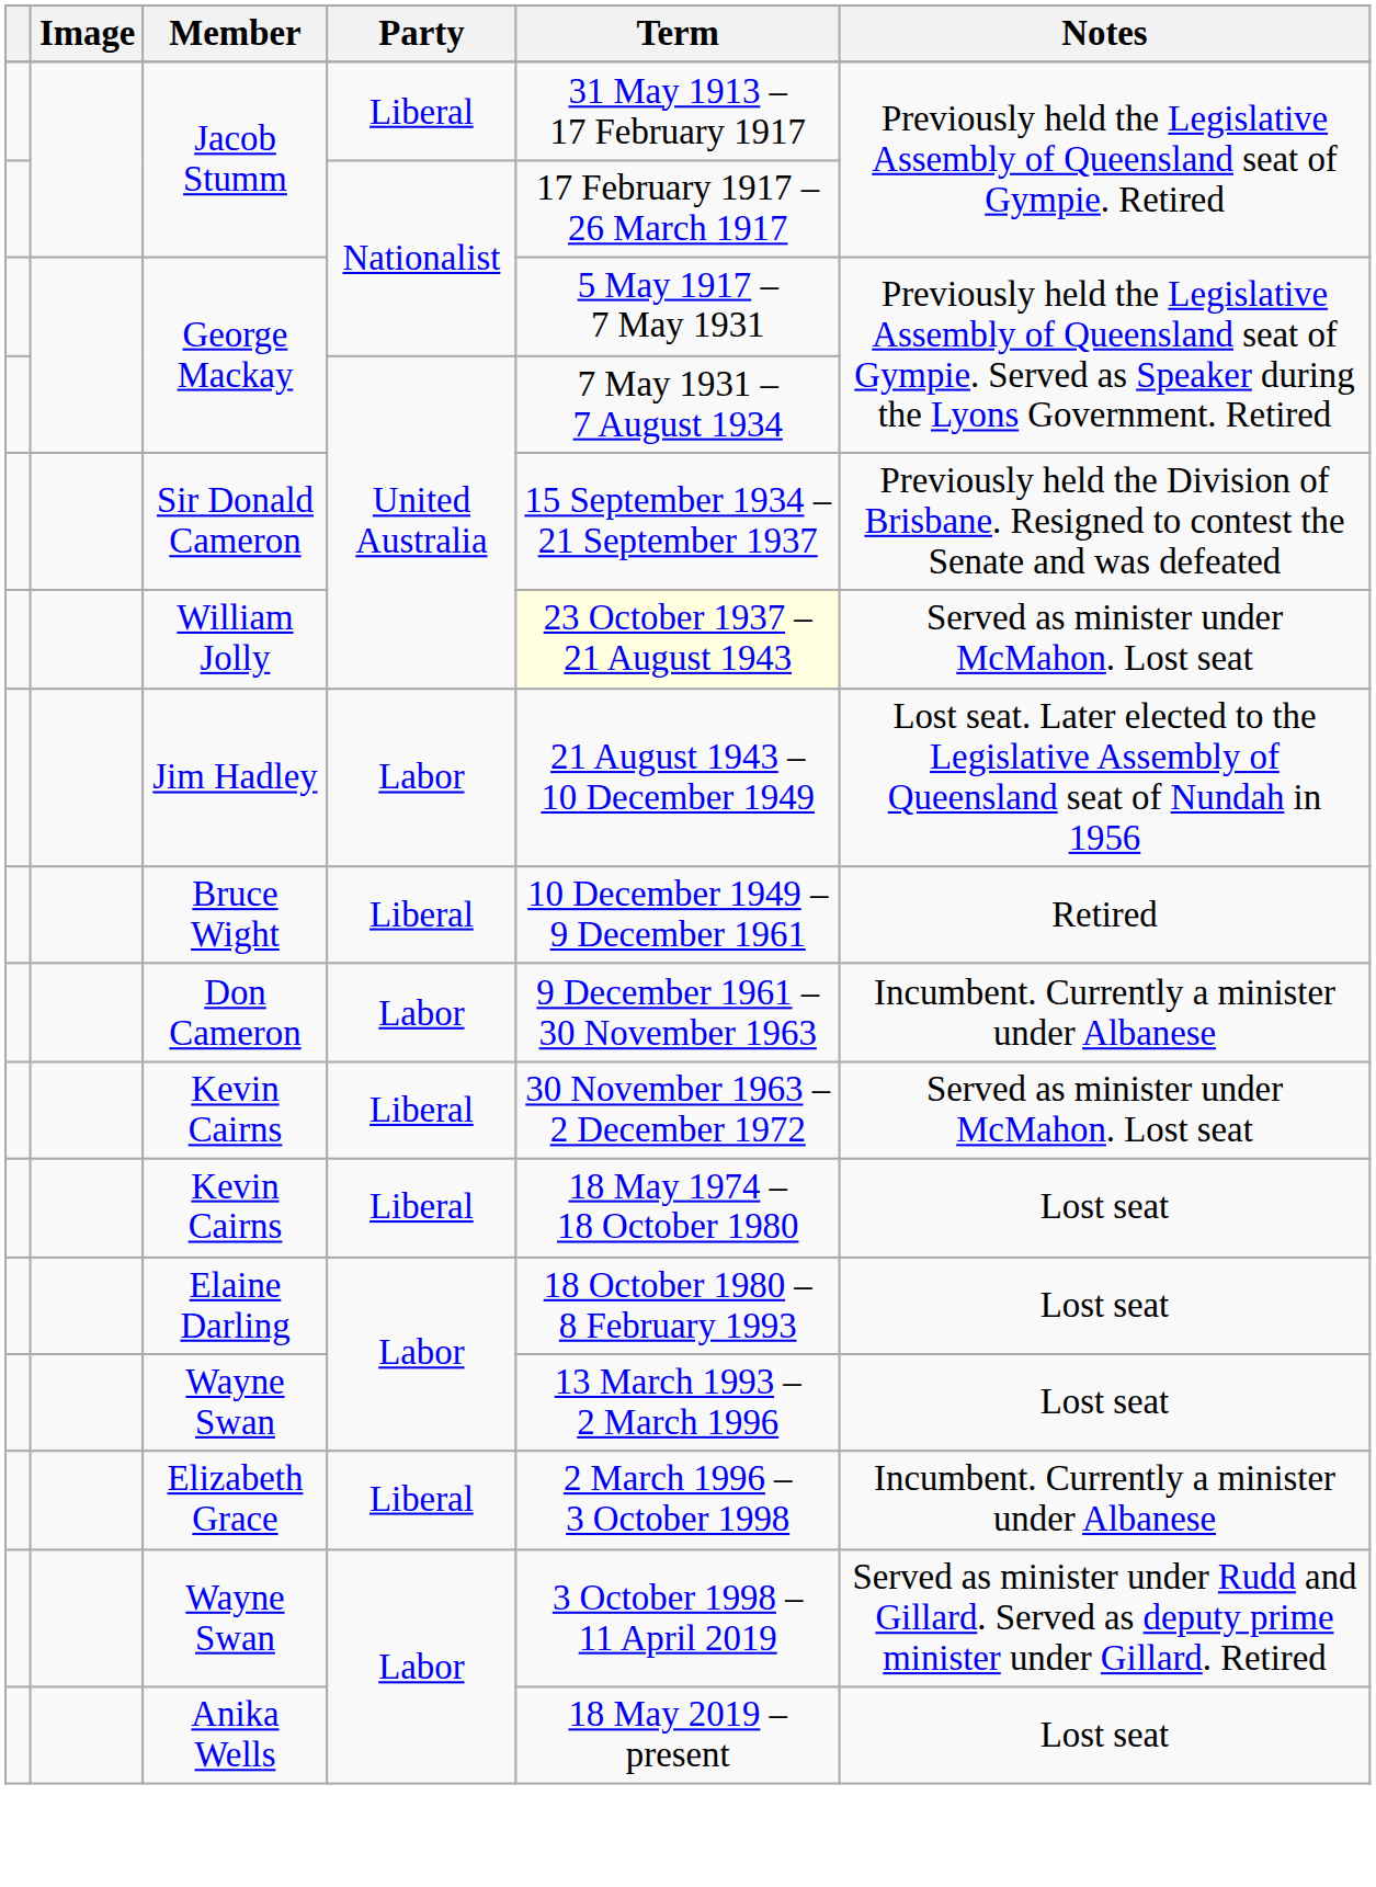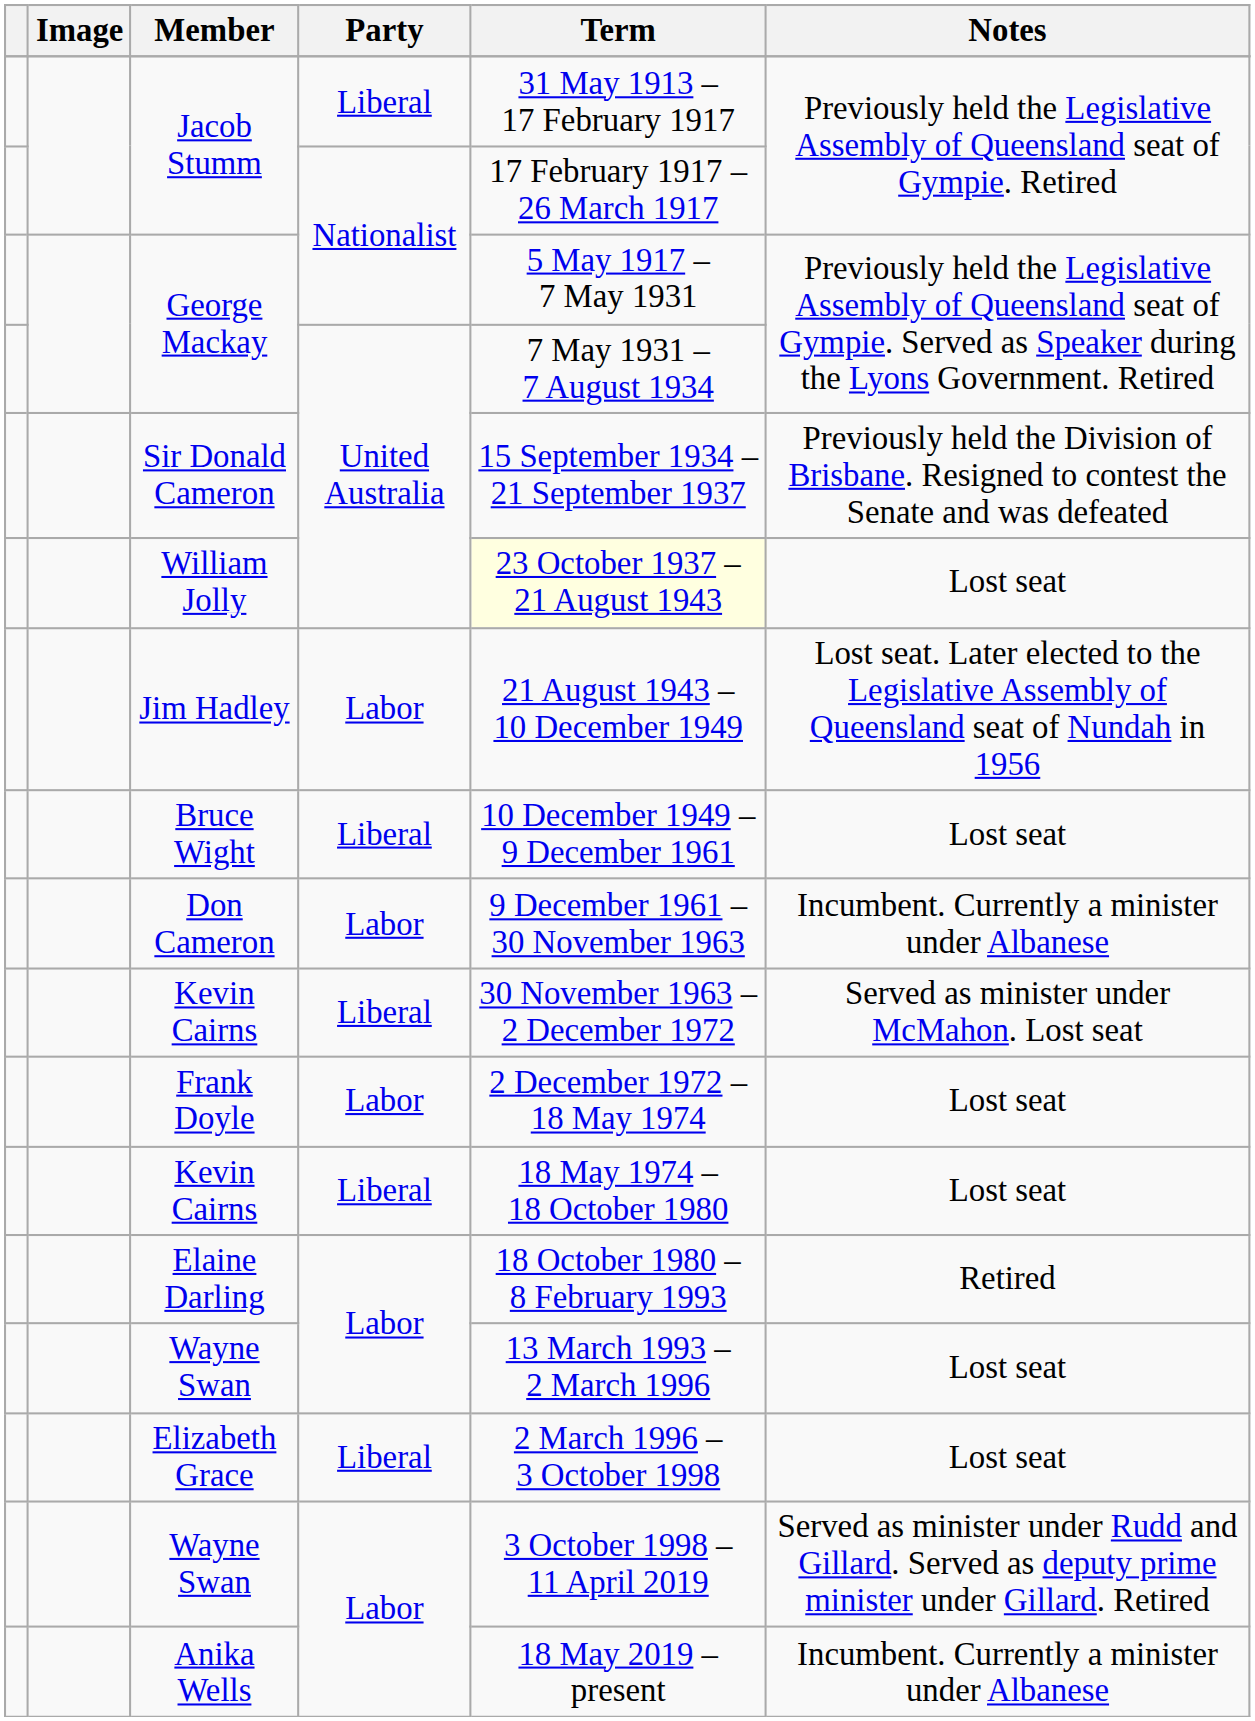William Jolly | Notes: Served as minister under McMahon. Lost seat -> Lost seat
Bruce Wight | Notes: Retired -> Lost seat
+ row: Frank Doyle | Labor | 2 December 1972 – 18 May 1974 | Lost seat
Elaine Darling | Notes: Lost seat -> Retired
Elizabeth Grace | Notes: Incumbent. Currently a minister under Albanese -> Lost seat
Anika Wells | Notes: Lost seat -> Incumbent. Currently a minister under Albanese
